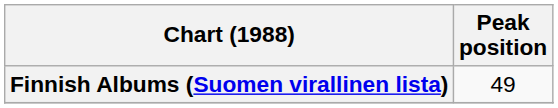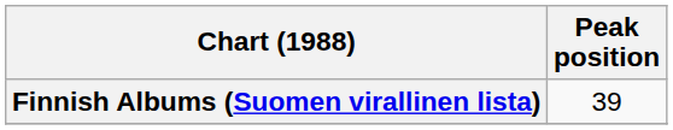Finnish Albums (Suomen virallinen lista) | Peak position: 49 -> 39
